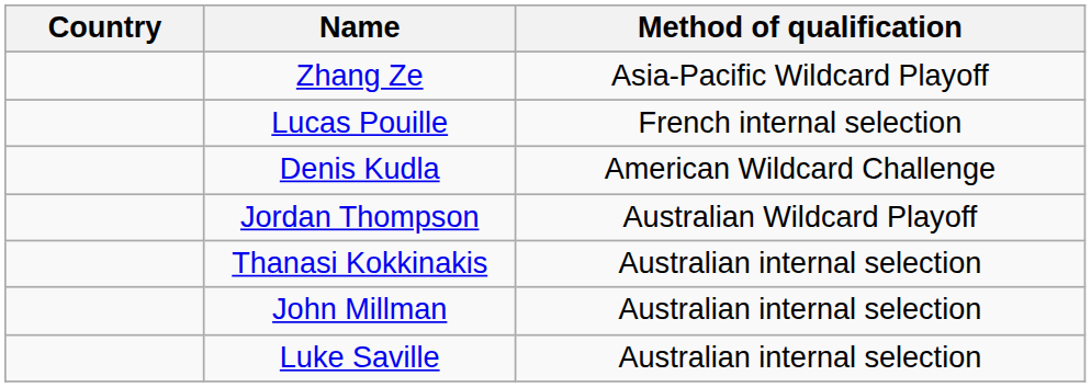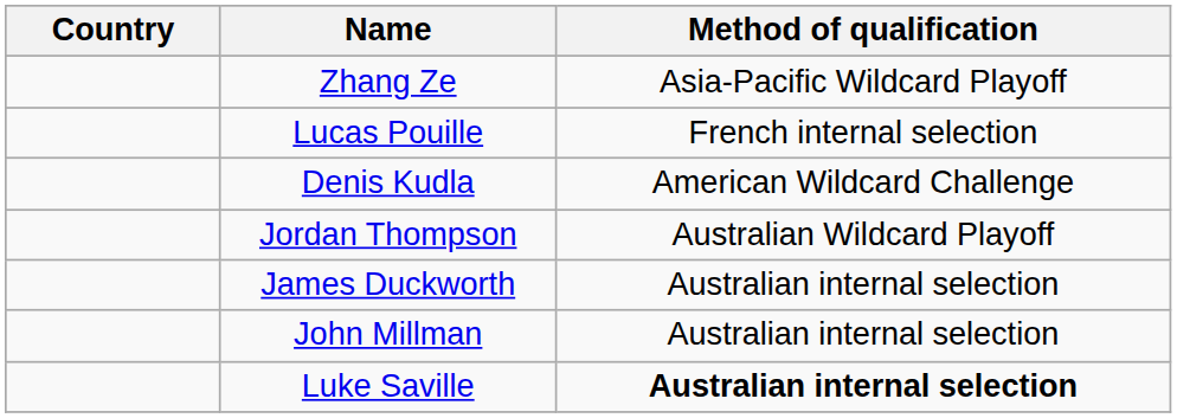+ row: James Duckworth | Australian internal selection
- row: Thanasi Kokkinakis | Australian internal selection
Luke Saville | Method of qualification: normal -> bold
